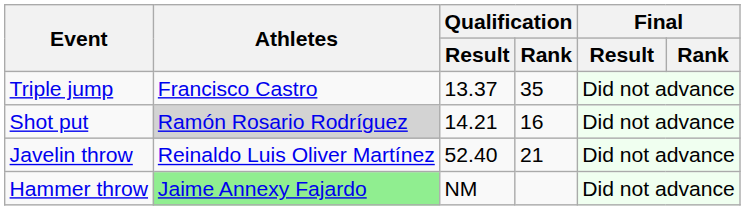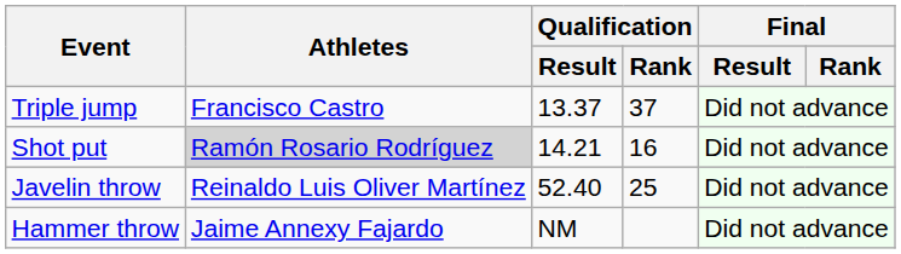Triple jump | Qualification / Rank: 35 -> 37
Javelin throw | Qualification / Rank: 21 -> 25
Hammer throw | Athletes: lightgreen background -> no background
